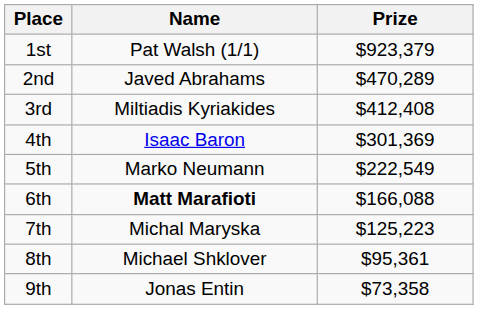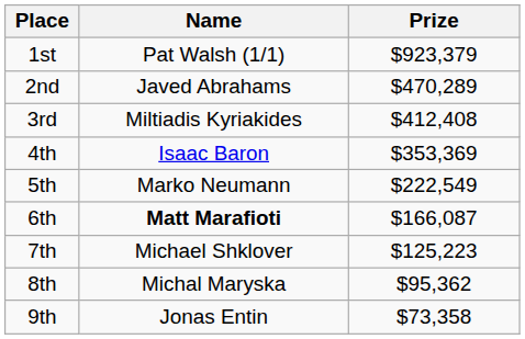4th | Prize: $301,369 -> $353,369
6th | Prize: $166,088 -> $166,087
7th | Name: Michal Maryska -> Michael Shklover
8th | Name: Michael Shklover -> Michal Maryska
8th | Prize: $95,361 -> $95,362
